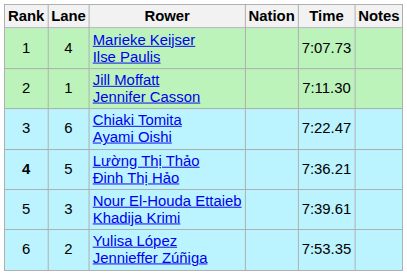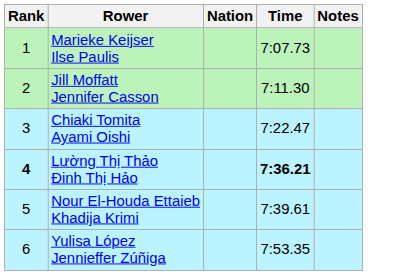- column: Lane | 4 | 1 | 6 | 5 | 3 | 2
Lường Thị Thảo Đinh Thị Hảo | Time: normal -> bold
